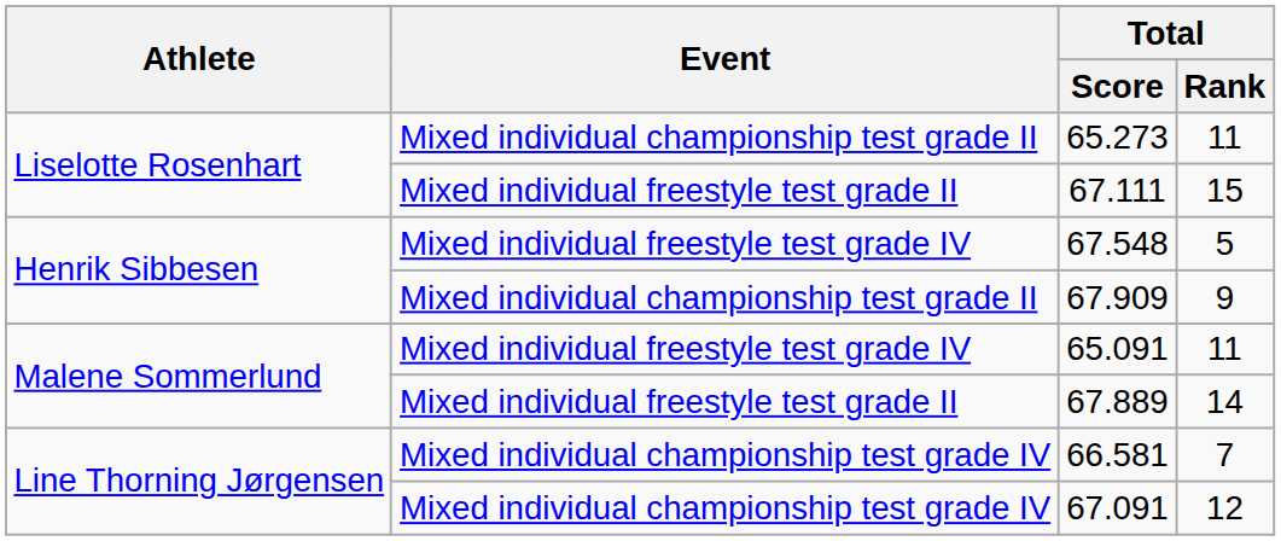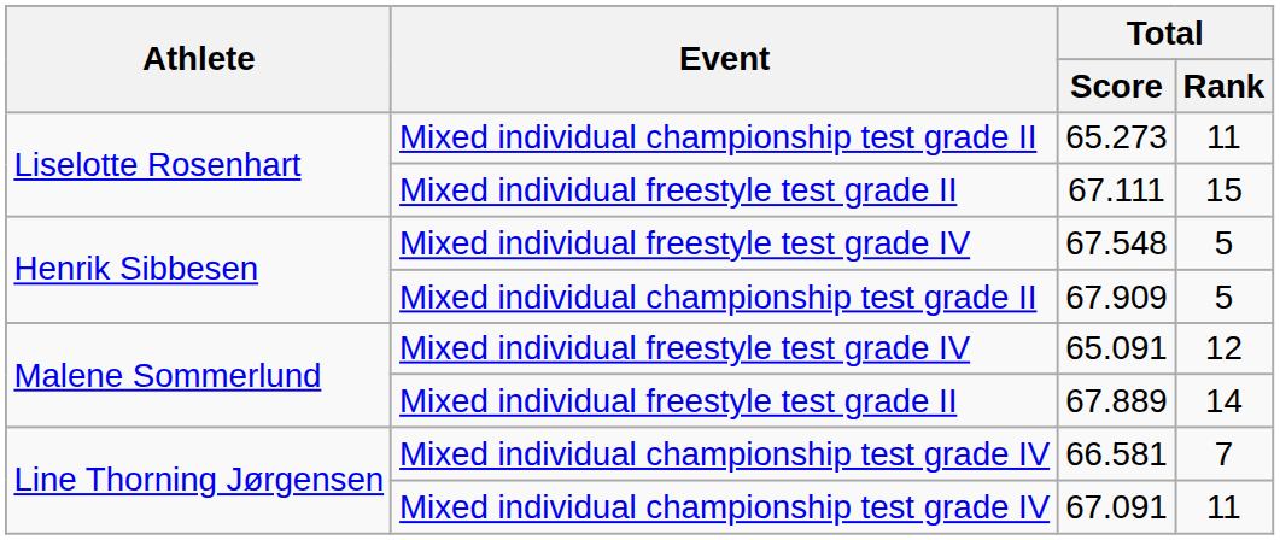67.909 | Total / Rank: 9 -> 5
65.091 | Total / Rank: 11 -> 12
67.091 | Total / Rank: 12 -> 11
